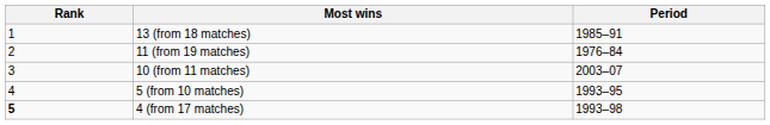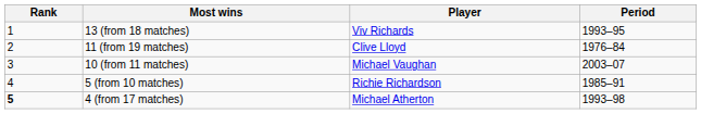+ column: Player | Viv Richards | Clive Lloyd | Michael Vaughan | Richie Richardson | Michael Atherton
13 (from 18 matches) | Period: 1985–91 -> 1993–95
5 (from 10 matches) | Period: 1993–95 -> 1985–91
